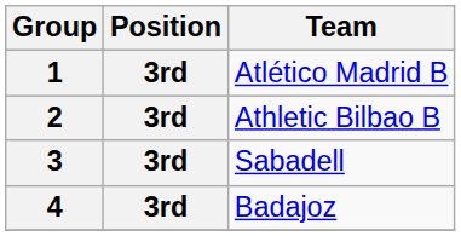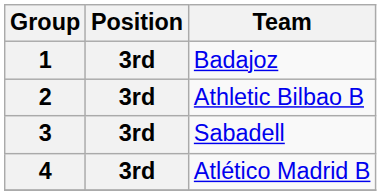1 | Team: Atlético Madrid B -> Badajoz
4 | Team: Badajoz -> Atlético Madrid B
